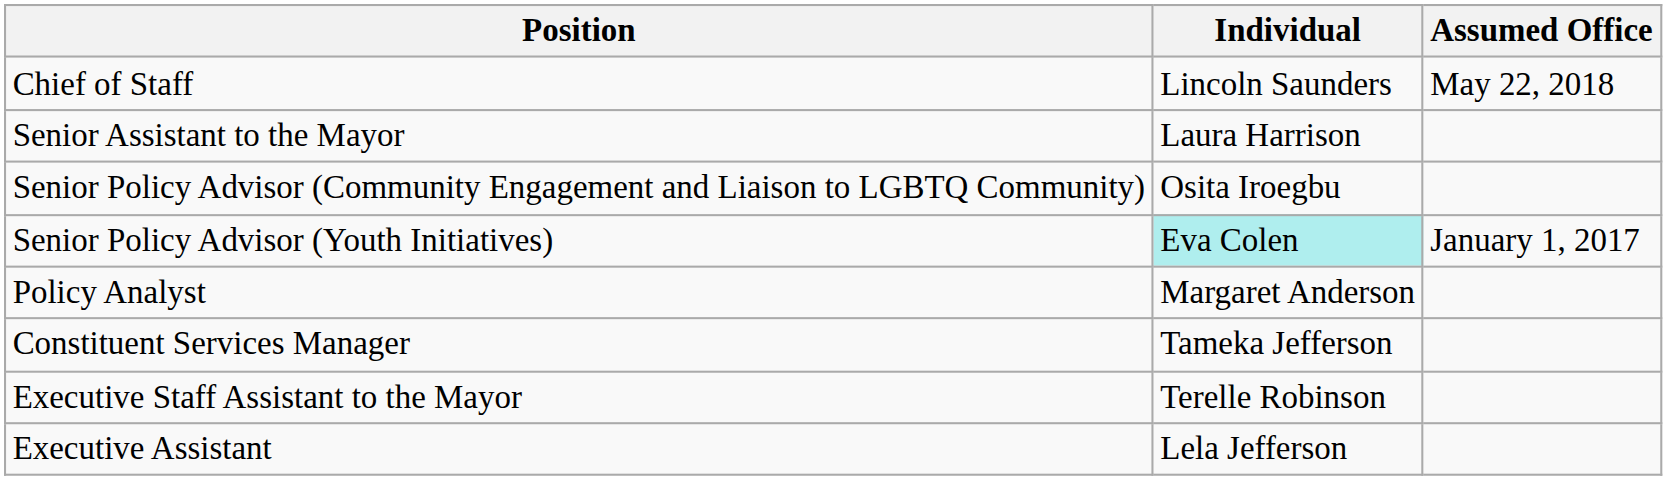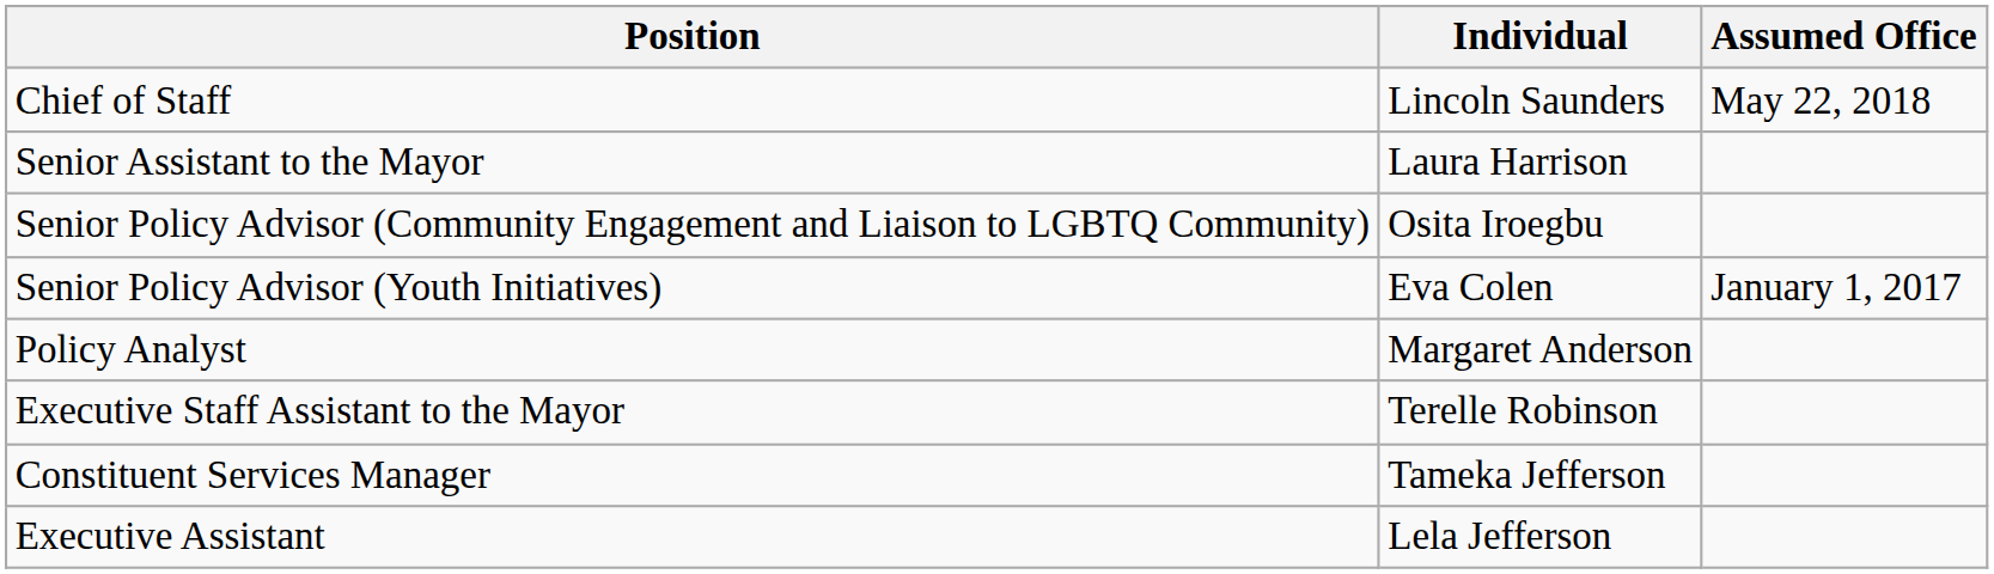Senior Policy Advisor (Youth Initiatives) | Individual: paleturquoise background -> no background
rows swapped: Constituent Services Manager <-> Executive Staff Assistant to the Mayor
